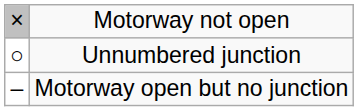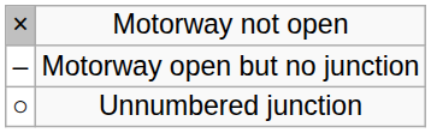rows swapped: Motorway open but no junction <-> Unnumbered junction
